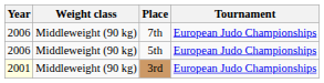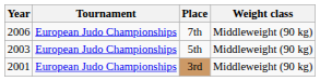columns swapped: Tournament <-> Weight class
5th | Year: 2006 -> 2003
3rd | Year: lightyellow background -> no background
